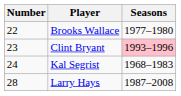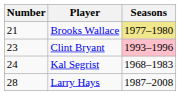Brooks Wallace | Number: 22 -> 21
Brooks Wallace | Seasons: no background -> khaki background
